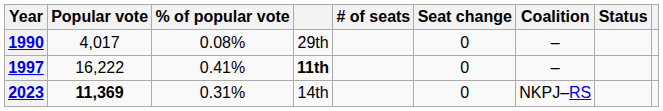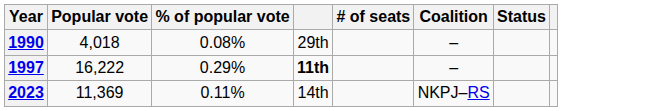- column: Seat change | 0 | 0 | 0
1990 | Popular vote: 4,017 -> 4,018
1997 | % of popular vote: 0.41% -> 0.29%
2023 | Popular vote: bold -> normal
2023 | % of popular vote: 0.31% -> 0.11%
